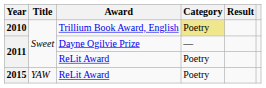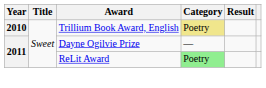2011 / ReLit Award | Category: no background -> lightgreen background
- row: 2015 | YAW | ReLit Award | Poetry
